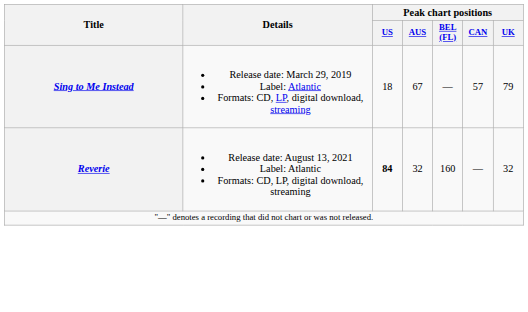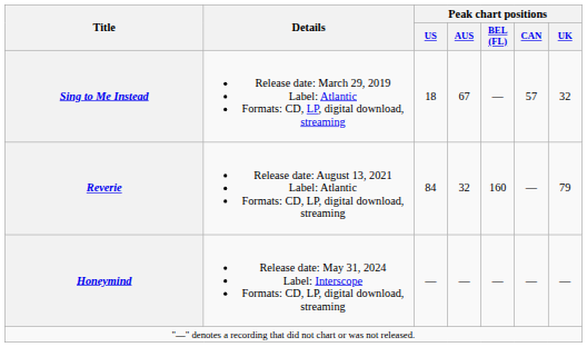Sing to Me Instead | Peak chart positions / UK: 79 -> 32
Reverie | Peak chart positions / US: bold -> normal
Reverie | Peak chart positions / UK: 32 -> 79
+ row: Honeymind | Release date: May 31, 2024 Label: Interscope Formats: CD, LP, digital download, streaming | — | — | — | — | —
